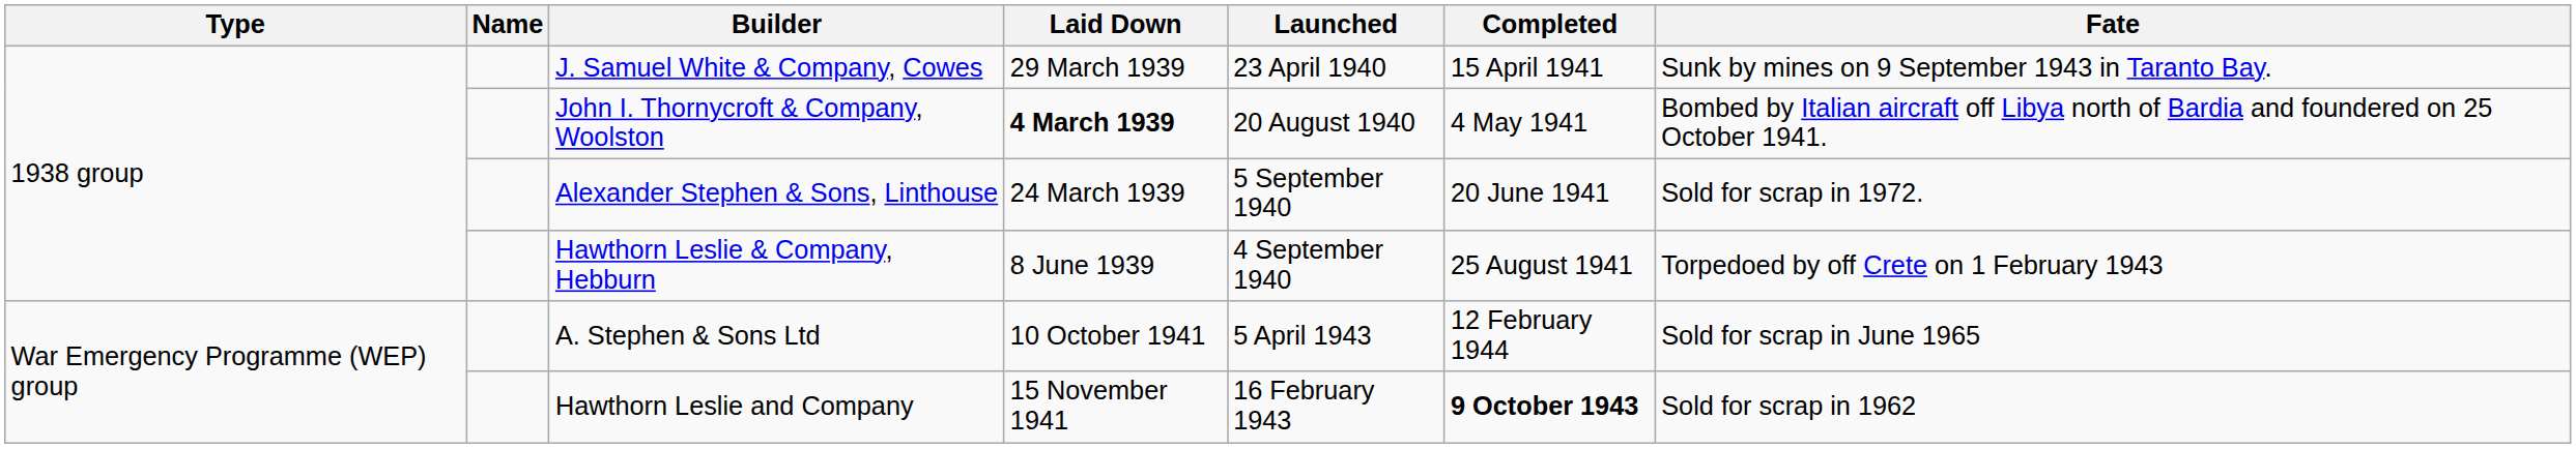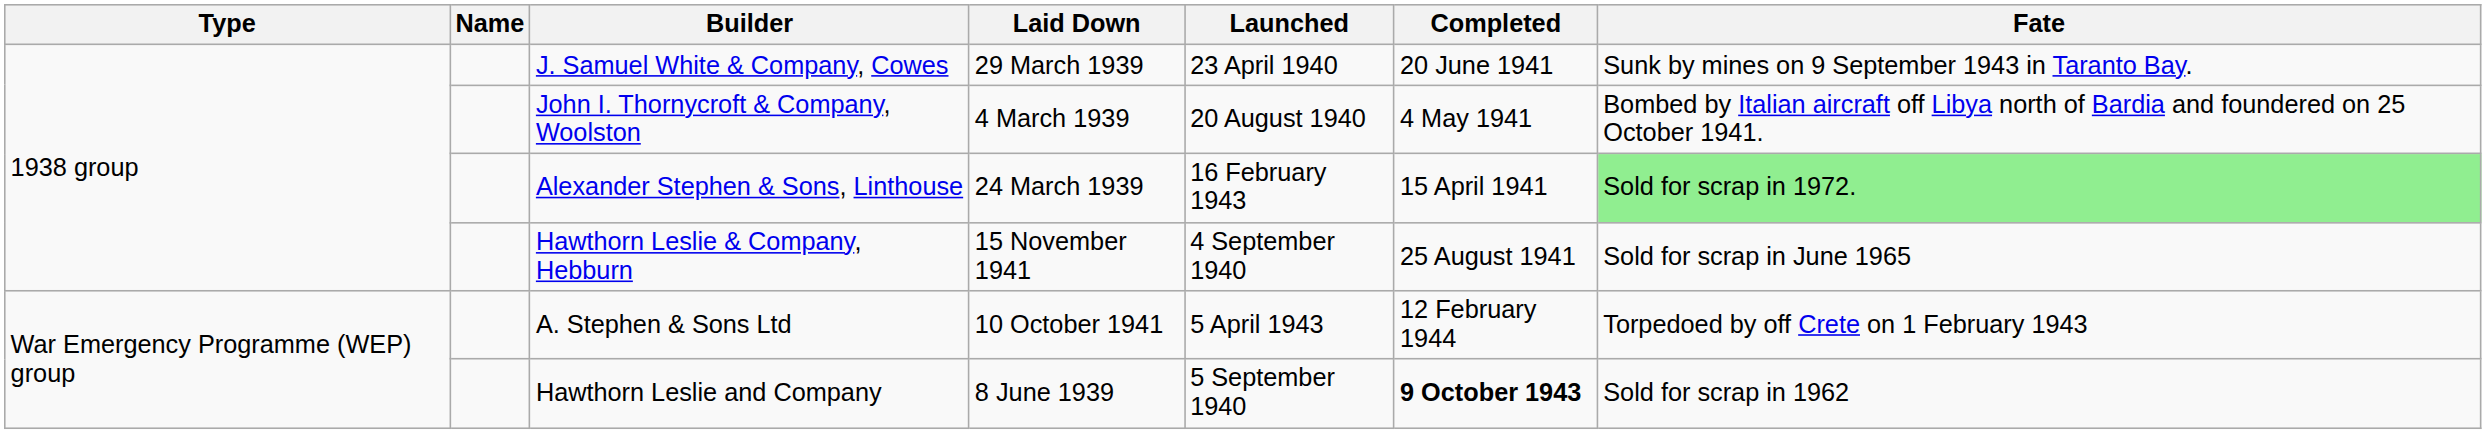J. Samuel White & Company, Cowes | Completed: 15 April 1941 -> 20 June 1941
John I. Thornycroft & Company, Woolston | Laid Down: bold -> normal
Alexander Stephen & Sons, Linthouse | Launched: 5 September 1940 -> 16 February 1943
Alexander Stephen & Sons, Linthouse | Completed: 20 June 1941 -> 15 April 1941
Alexander Stephen & Sons, Linthouse | Fate: no background -> lightgreen background
Hawthorn Leslie & Company, Hebburn | Laid Down: 8 June 1939 -> 15 November 1941
Hawthorn Leslie & Company, Hebburn | Fate: Torpedoed by off Crete on 1 February 1943 -> Sold for scrap in June 1965
A. Stephen & Sons Ltd | Fate: Sold for scrap in June 1965 -> Torpedoed by off Crete on 1 February 1943
Hawthorn Leslie and Company | Laid Down: 15 November 1941 -> 8 June 1939
Hawthorn Leslie and Company | Launched: 16 February 1943 -> 5 September 1940
